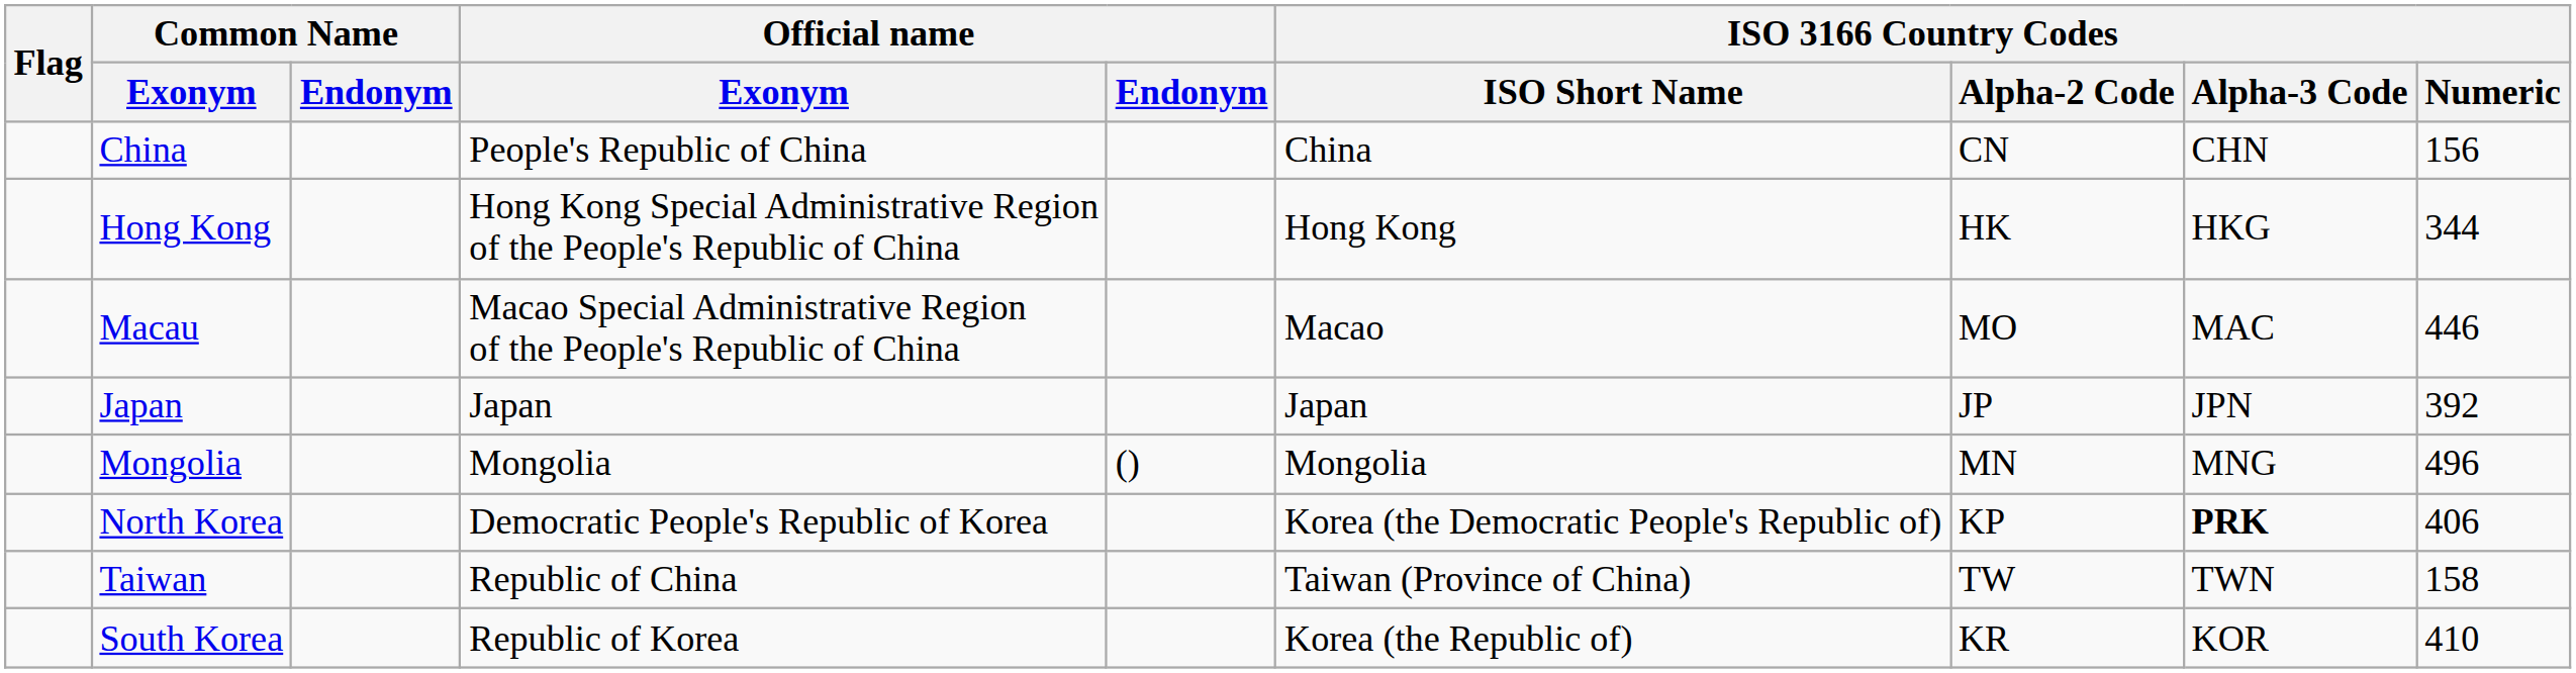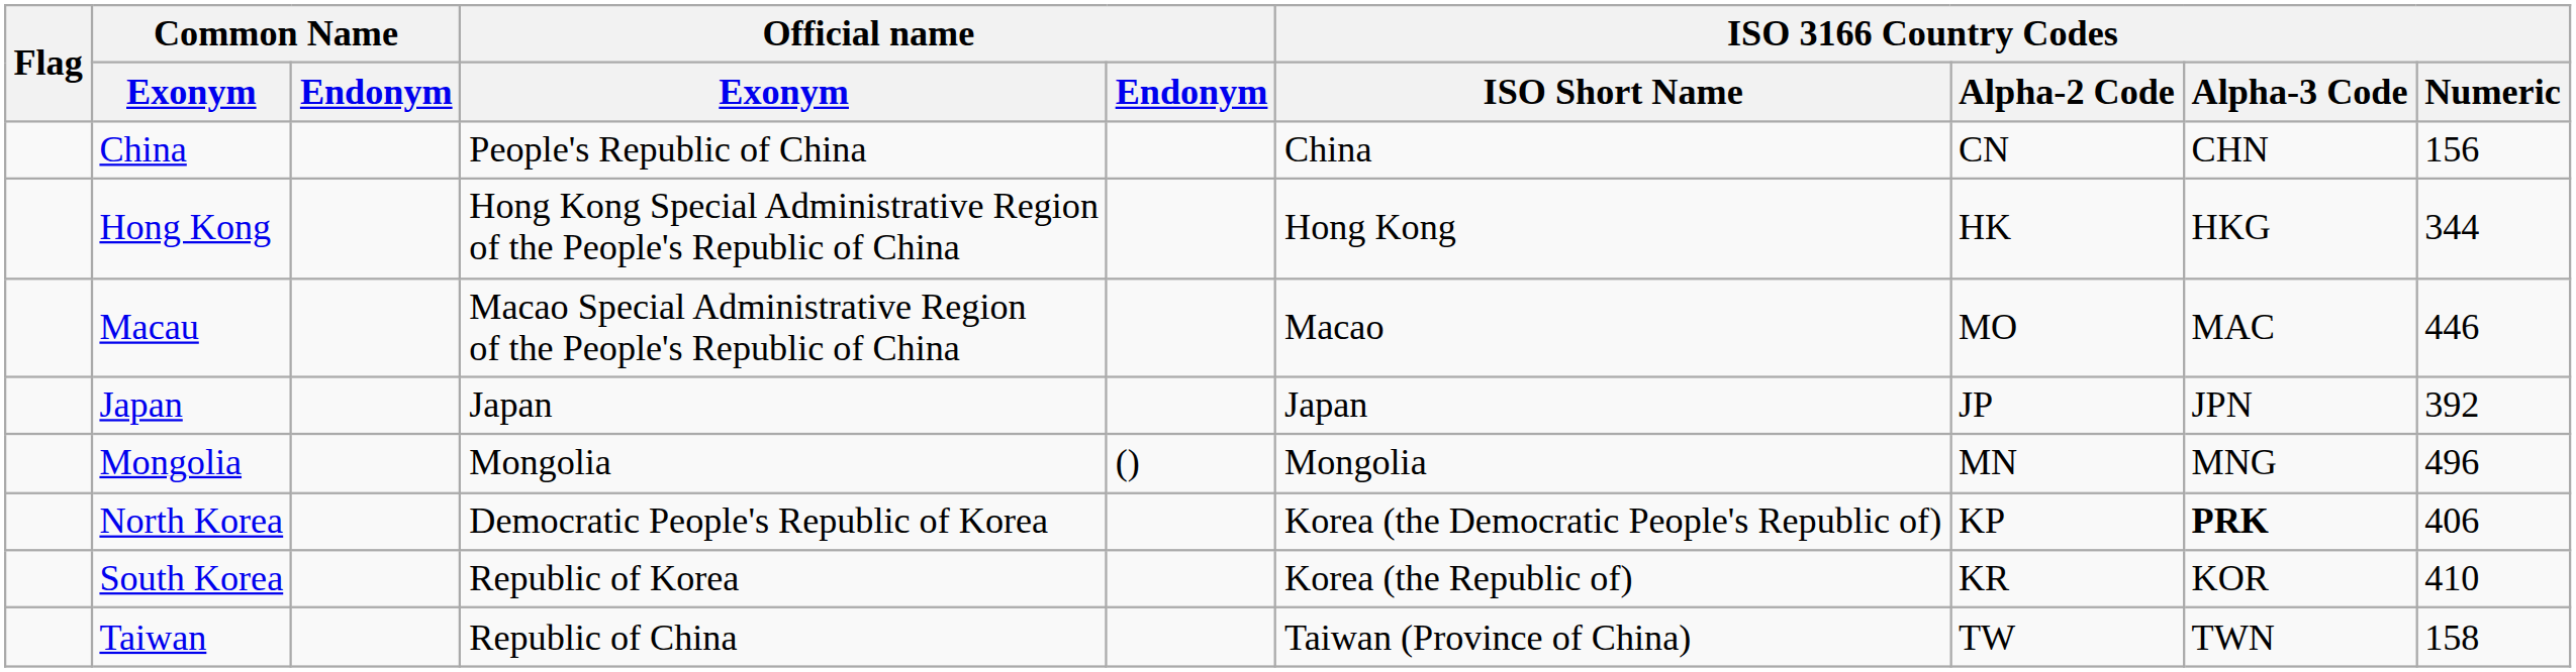rows swapped: South Korea <-> Taiwan
